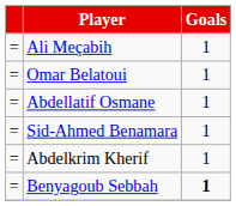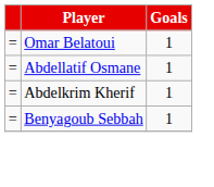- row: = | Ali Meçabih | 1
- row: = | Sid-Ahmed Benamara | 1
Benyagoub Sebbah | Goals: bold -> normal
